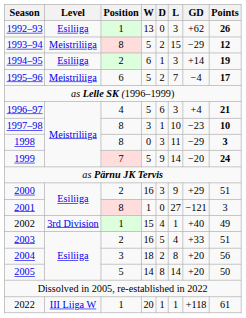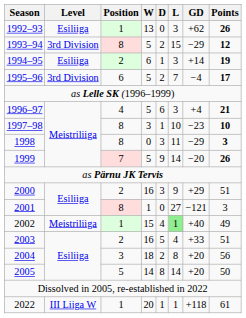1993–94 | Level: Meistriliiga -> 3rd Division
1995–96 | Level: Meistriliiga -> 3rd Division
1999 | Points: 24 -> 26
2002 | Level: 3rd Division -> Meistriliiga
2002 | L: no background -> lightgreen background
